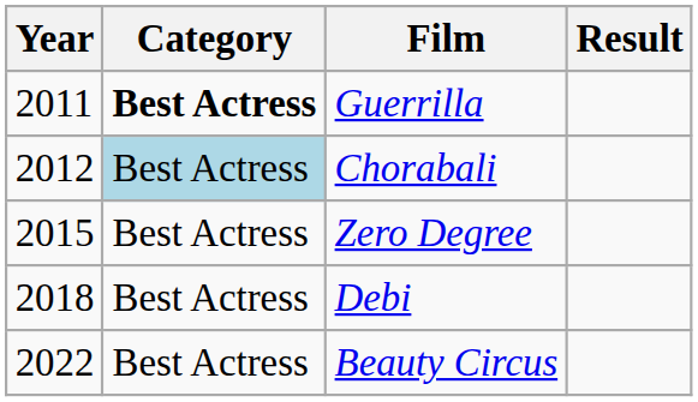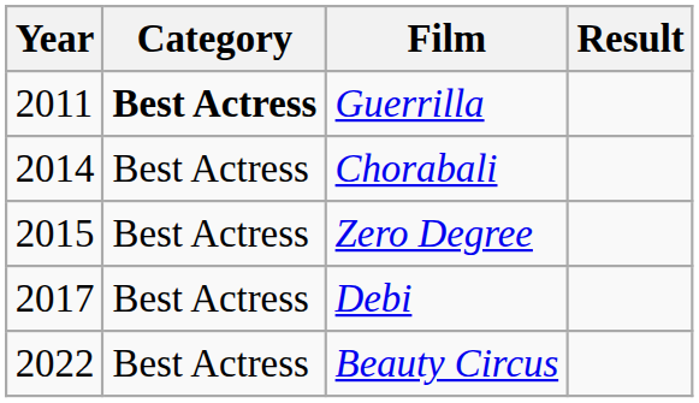Chorabali | Year: 2012 -> 2014
Chorabali | Category: lightblue background -> no background
Debi | Year: 2018 -> 2017
